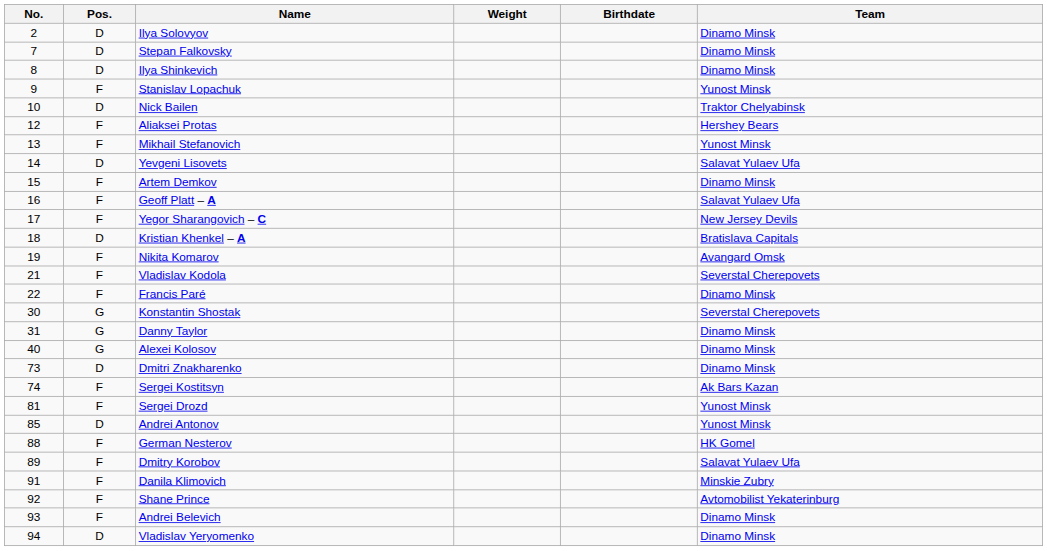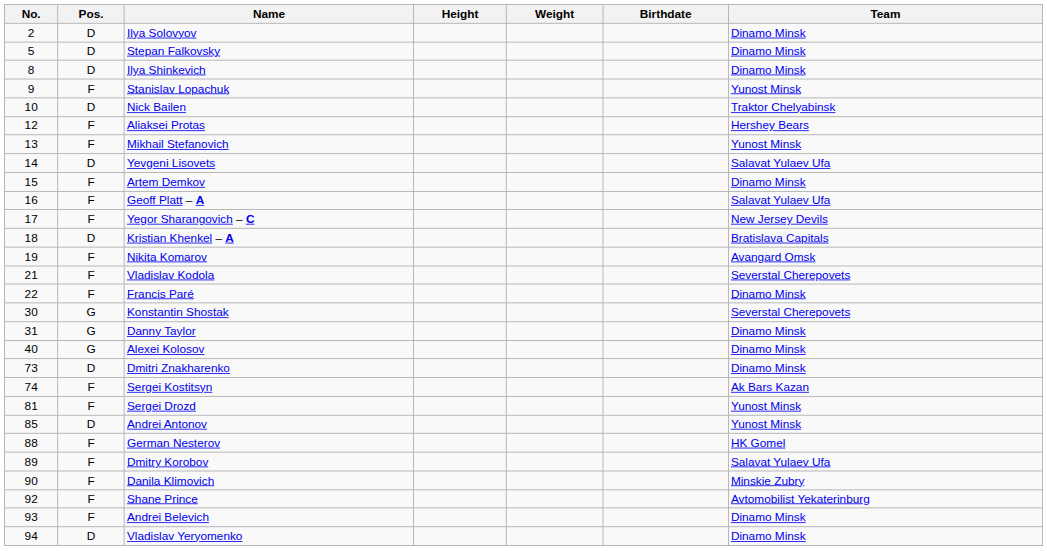+ column: Height
Stepan Falkovsky | No.: 7 -> 5
Danila Klimovich | No.: 91 -> 90
